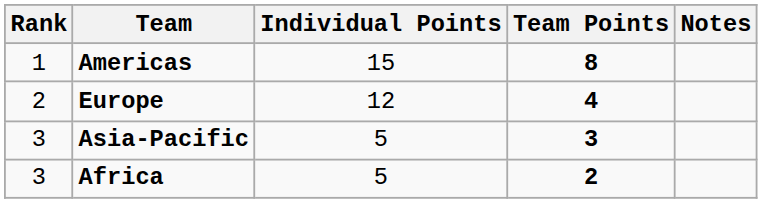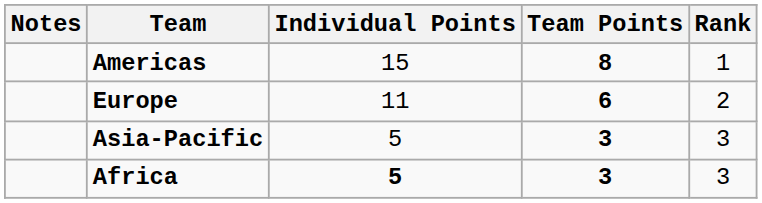columns swapped: Rank <-> Notes
Europe | Individual Points: 12 -> 11
Europe | Team Points: 4 -> 6
Africa | Individual Points: normal -> bold
Africa | Team Points: 2 -> 3
